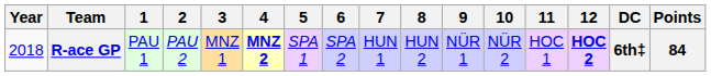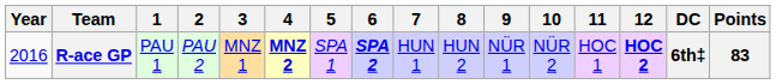R-ace GP | Year: 2018 -> 2016
R-ace GP | 6: normal -> bold
R-ace GP | Points: 84 -> 83
